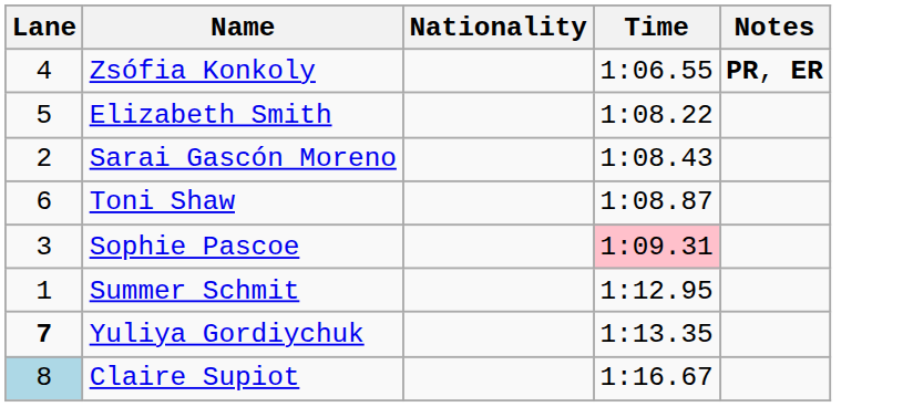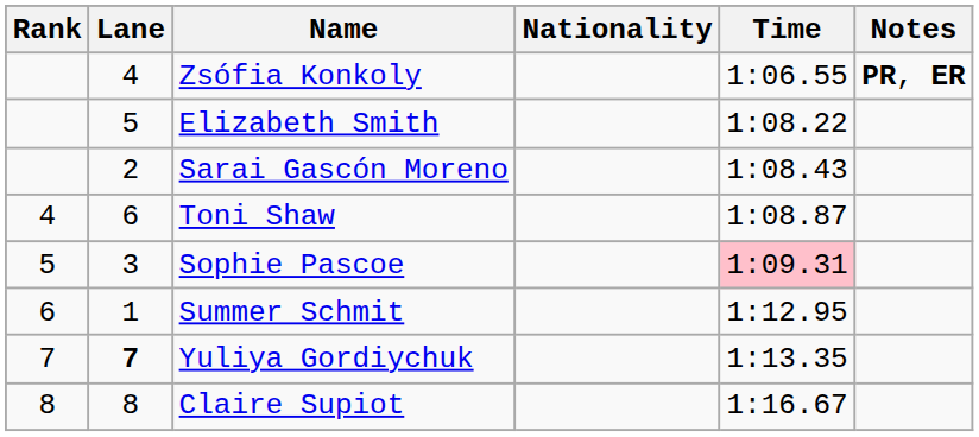+ column: Rank | 4 | 5 | 6 | 7 | 8
Claire Supiot | Lane: lightblue background -> no background
